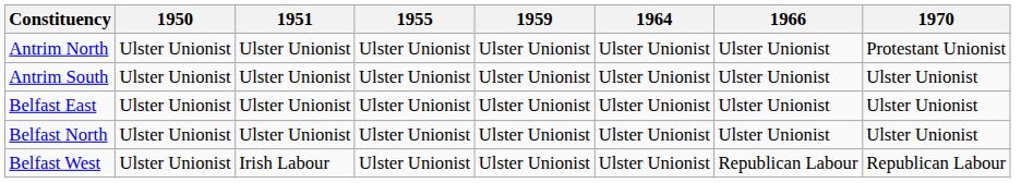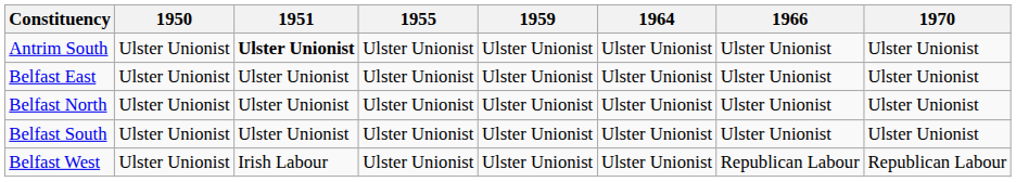- row: Antrim North | Ulster Unionist | Ulster Unionist | Ulster Unionist | Ulster Unionist | Ulster Unionist | Ulster Unionist | Protestant Unionist
Antrim South | 1951: normal -> bold
+ row: Belfast South | Ulster Unionist | Ulster Unionist | Ulster Unionist | Ulster Unionist | Ulster Unionist | Ulster Unionist | Ulster Unionist
